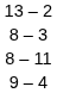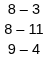- row: 13 – 2
